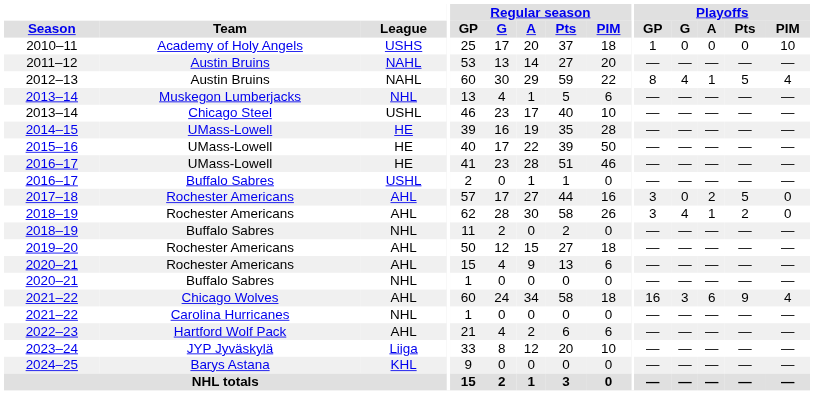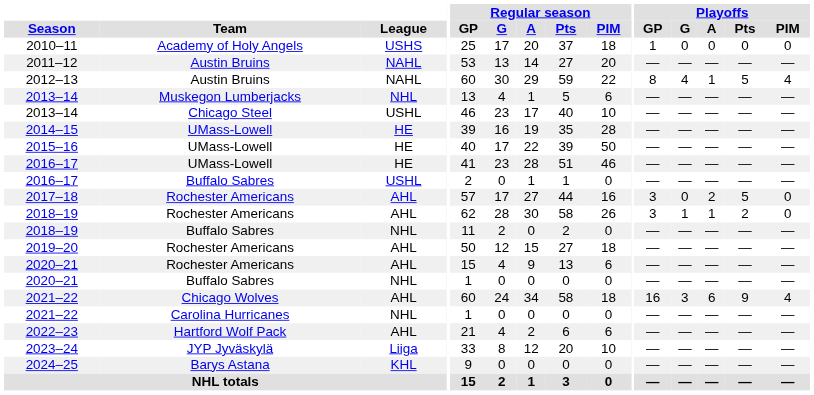2010–11 | Playoffs / PIM: 10 -> 0
2018–19 / Rochester Americans | Playoffs / G: 4 -> 1
